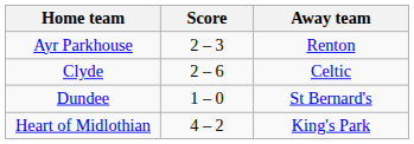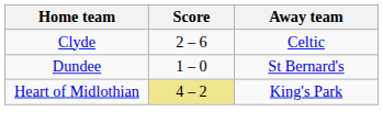- row: Ayr Parkhouse | 2 – 3 | Renton
Heart of Midlothian | Score: no background -> khaki background
